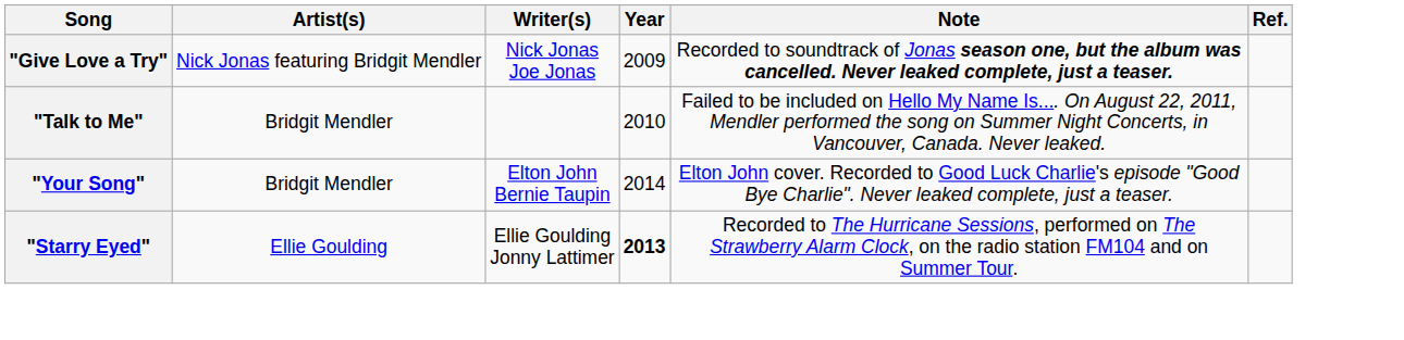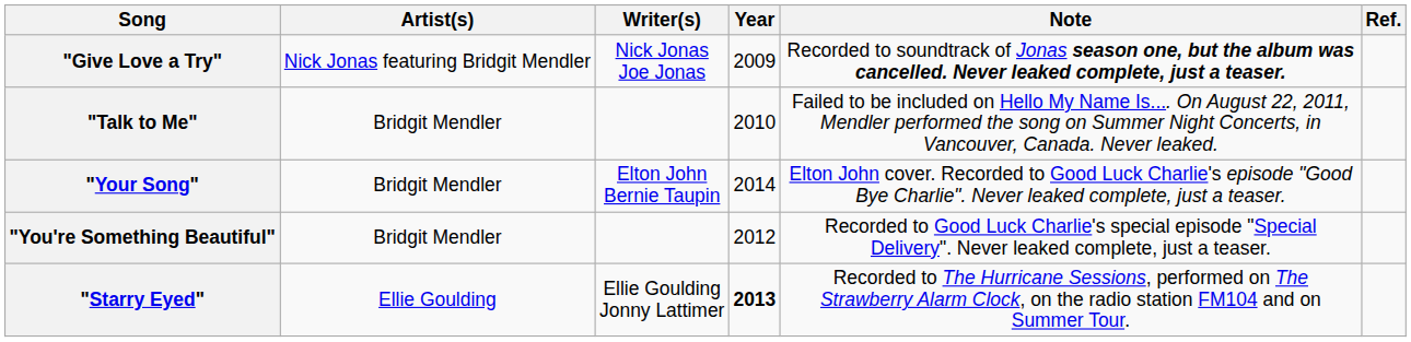+ row: "You're Something Beautiful" | Bridgit Mendler | 2012 | Recorded to Good Luck Charlie's special episode "Special Delivery". Never leaked complete, just a teaser.
